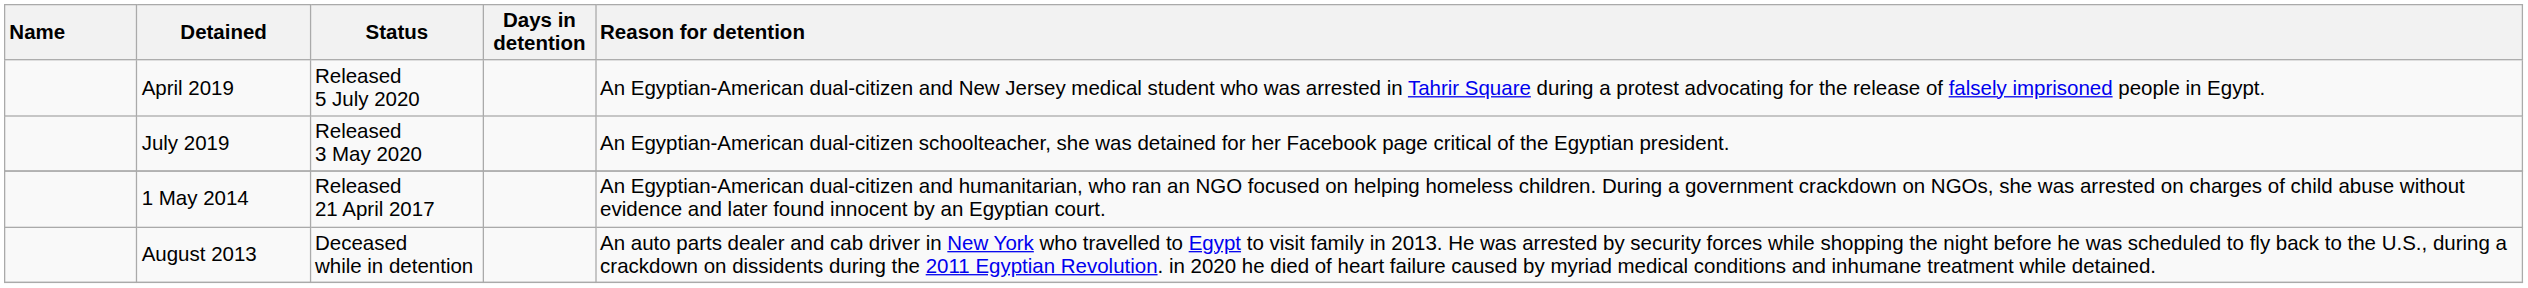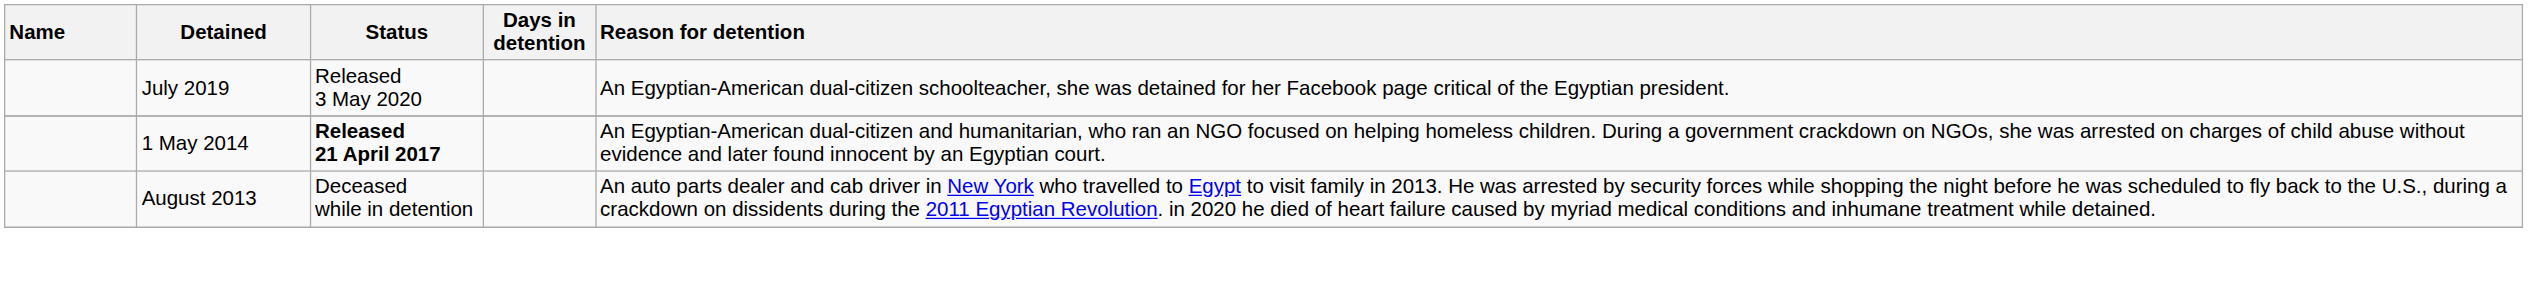- row: April 2019 | Released 5 July 2020 | An Egyptian-American dual-citizen and New Jersey medical student who was arrested in Tahrir Square during a protest advocating for the release of falsely imprisoned people in Egypt.
1 May 2014 | Status: normal -> bold
